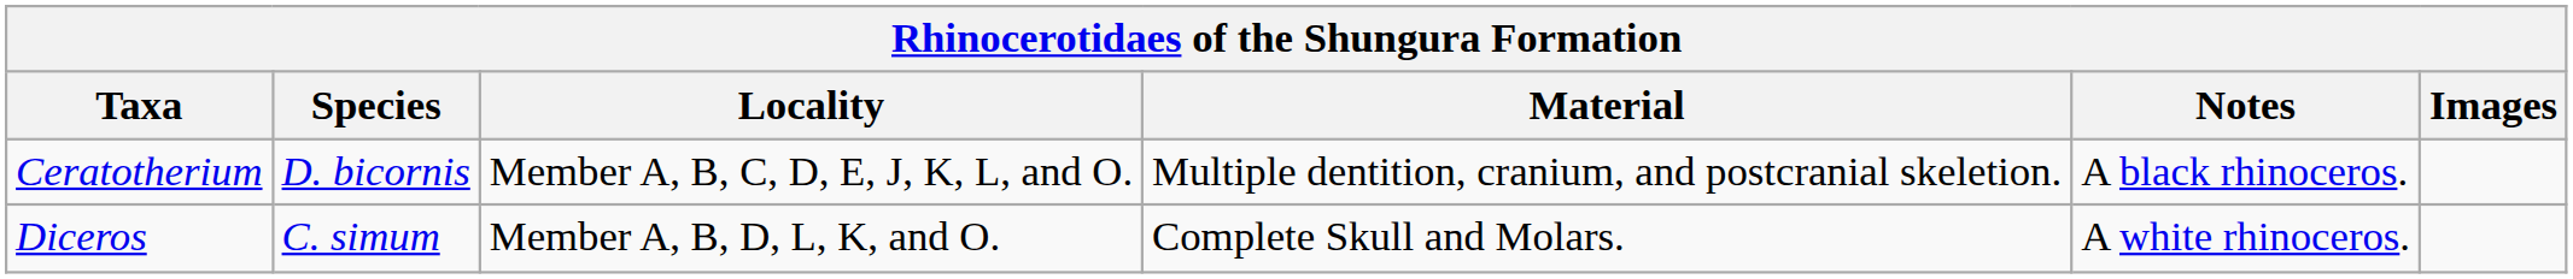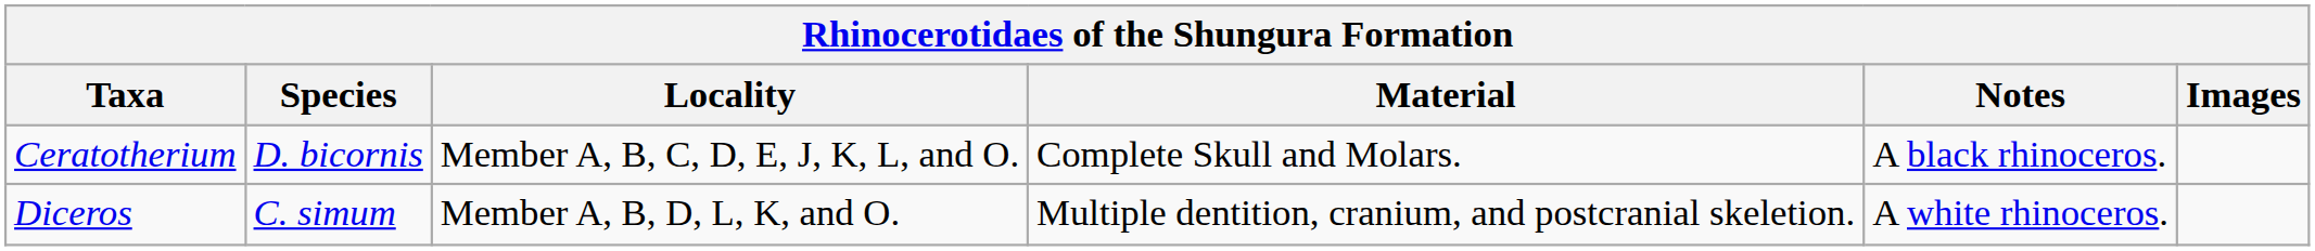Ceratotherium | Material: Multiple dentition, cranium, and postcranial skeletion. -> Complete Skull and Molars.
Diceros | Material: Complete Skull and Molars. -> Multiple dentition, cranium, and postcranial skeletion.
